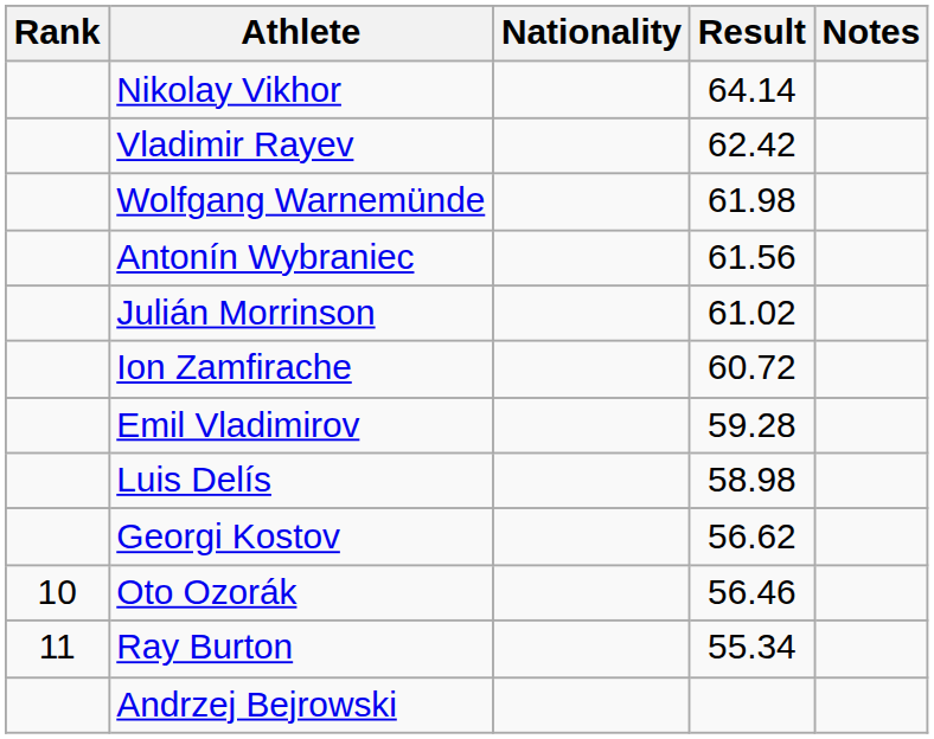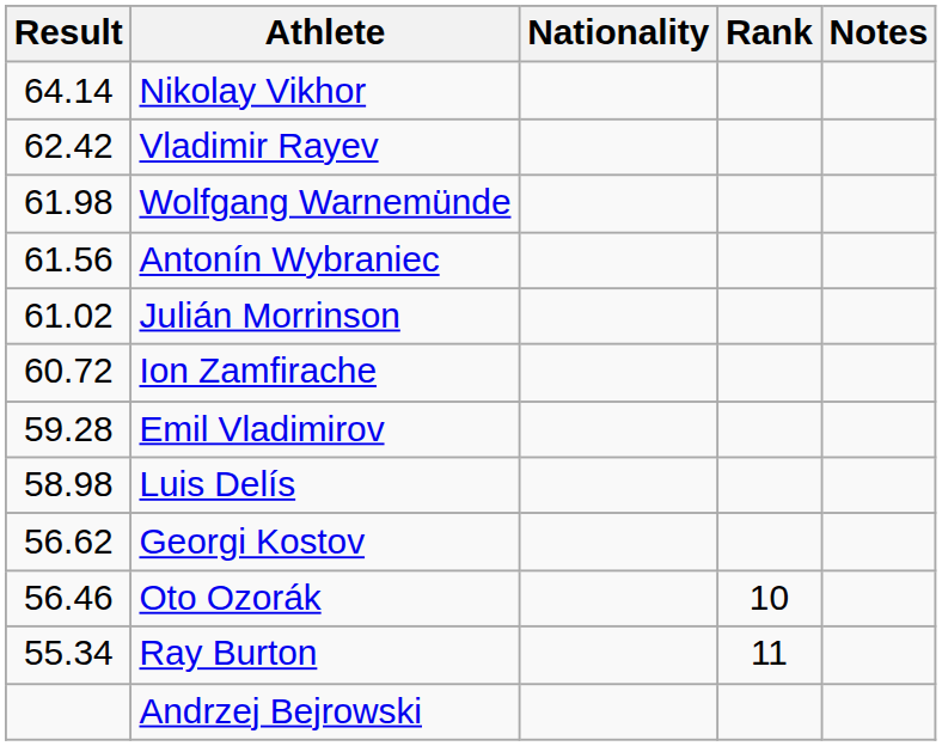columns swapped: Rank <-> Result
